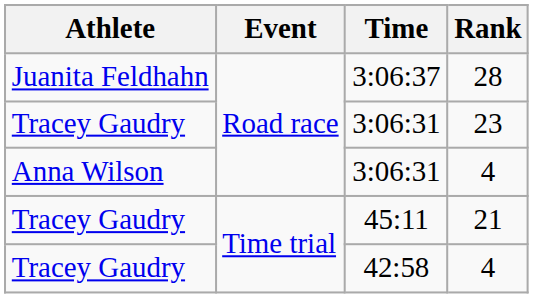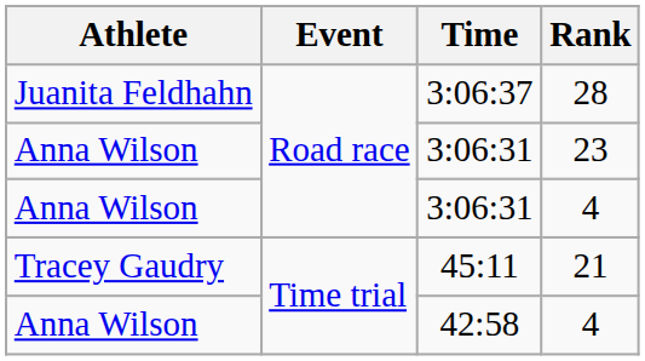3:06:31 / 23 | Athlete: Tracey Gaudry -> Anna Wilson
42:58 | Athlete: Tracey Gaudry -> Anna Wilson
